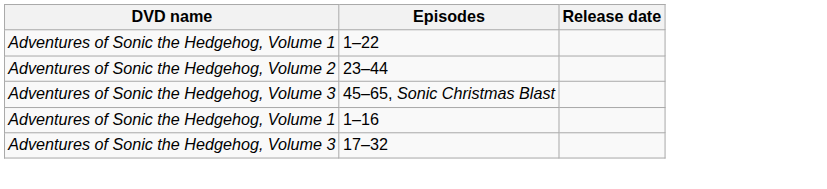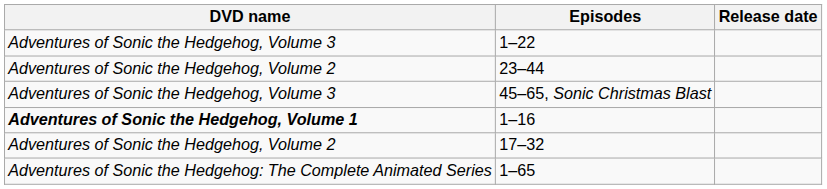1–22 | DVD name: Adventures of Sonic the Hedgehog, Volume 1 -> Adventures of Sonic the Hedgehog, Volume 3
1–16 | DVD name: normal -> bold
17–32 | DVD name: Adventures of Sonic the Hedgehog, Volume 3 -> Adventures of Sonic the Hedgehog, Volume 2
+ row: Adventures of Sonic the Hedgehog: The Complete Animated Series | 1–65
